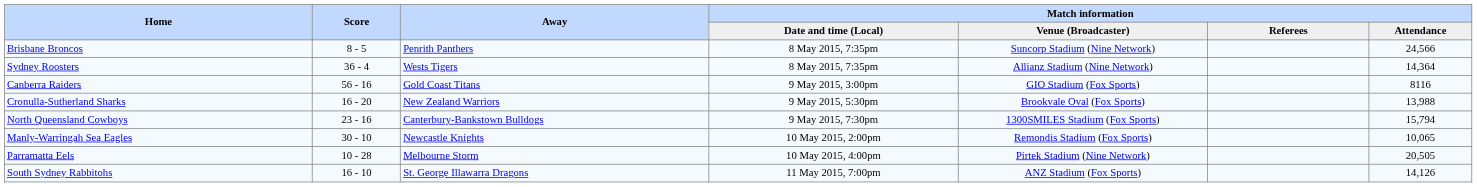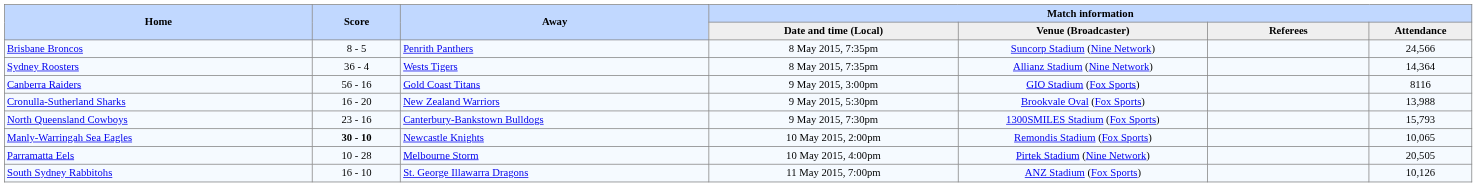North Queensland Cowboys | Match information / Attendance: 15,794 -> 15,793
Manly-Warringah Sea Eagles | Score: normal -> bold
South Sydney Rabbitohs | Match information / Attendance: 14,126 -> 10,126
